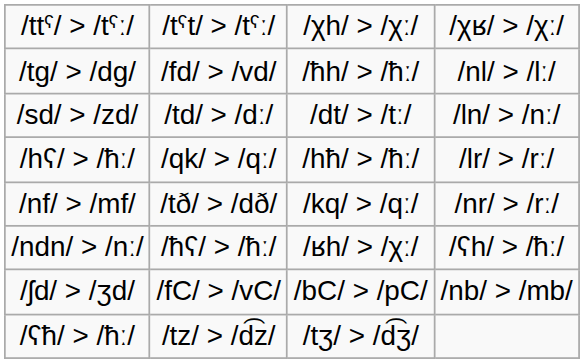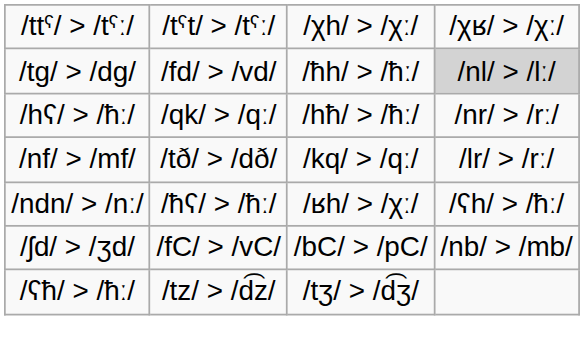/tɡ/ > /dɡ/ | column 4: no background -> lightgrey background
- row: /sd/ > /zd/ | /td/ > /dː/ | /dt/ > /tː/ | /ln/ > /nː/
/hʕ/ > /ħː/ | column 4: /lr/ > /rː/ -> /nr/ > /rː/
/nf/ > /mf/ | column 4: /nr/ > /rː/ -> /lr/ > /rː/
